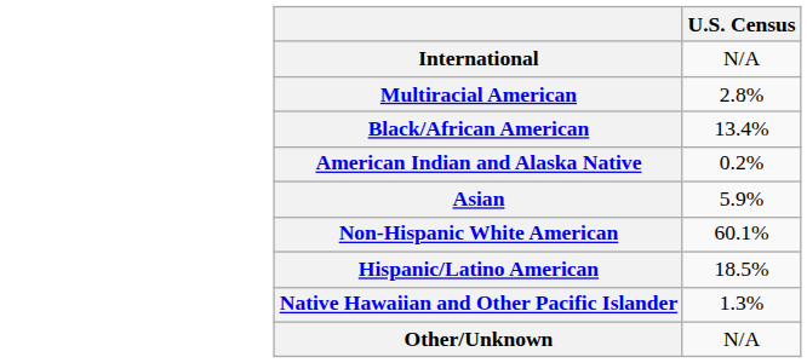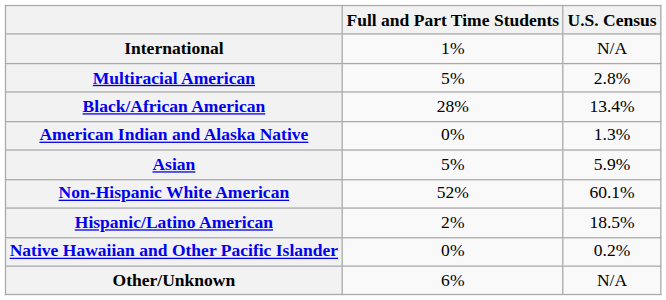+ column: Full and Part Time Students | 1% | 5% | 28% | 0% | 5% | 52% | 2% | 0% | 6%
American Indian and Alaska Native | U.S. Census: 0.2% -> 1.3%
Native Hawaiian and Other Pacific Islander | U.S. Census: 1.3% -> 0.2%
